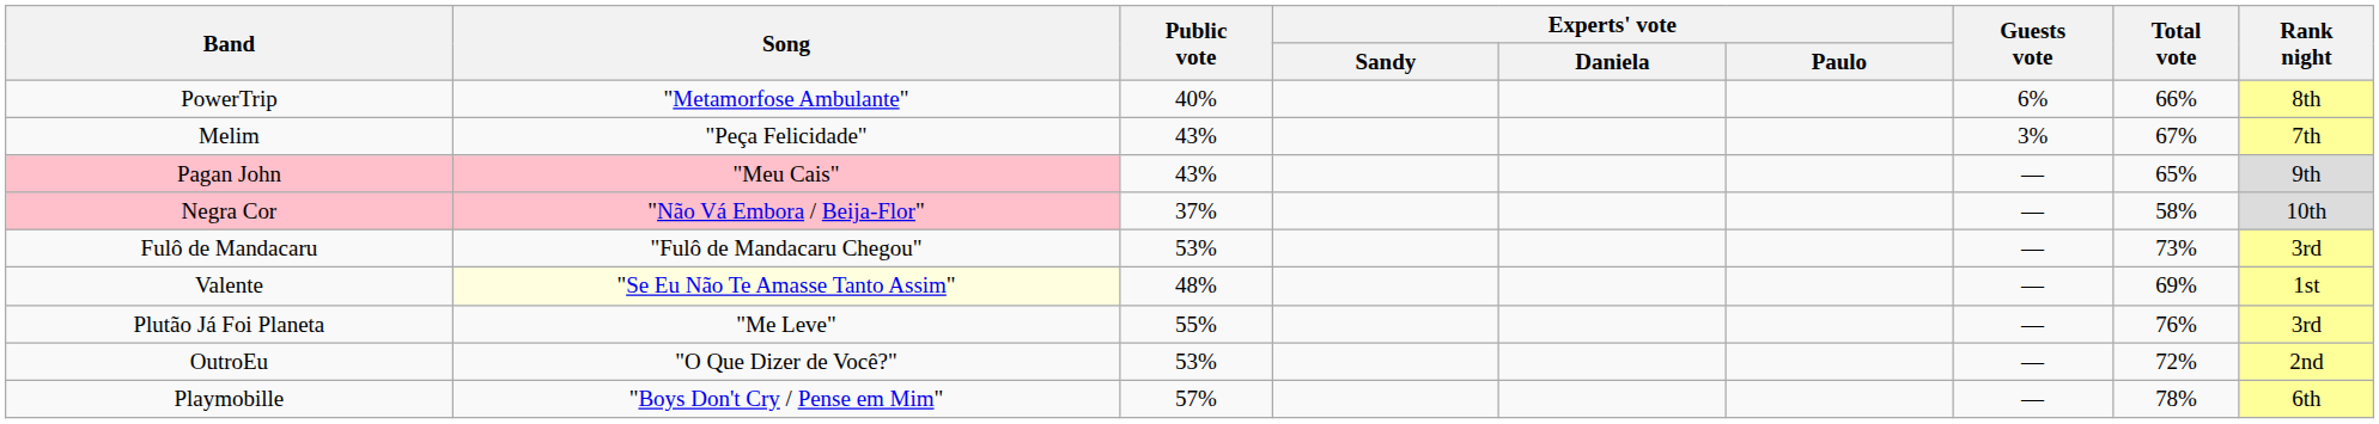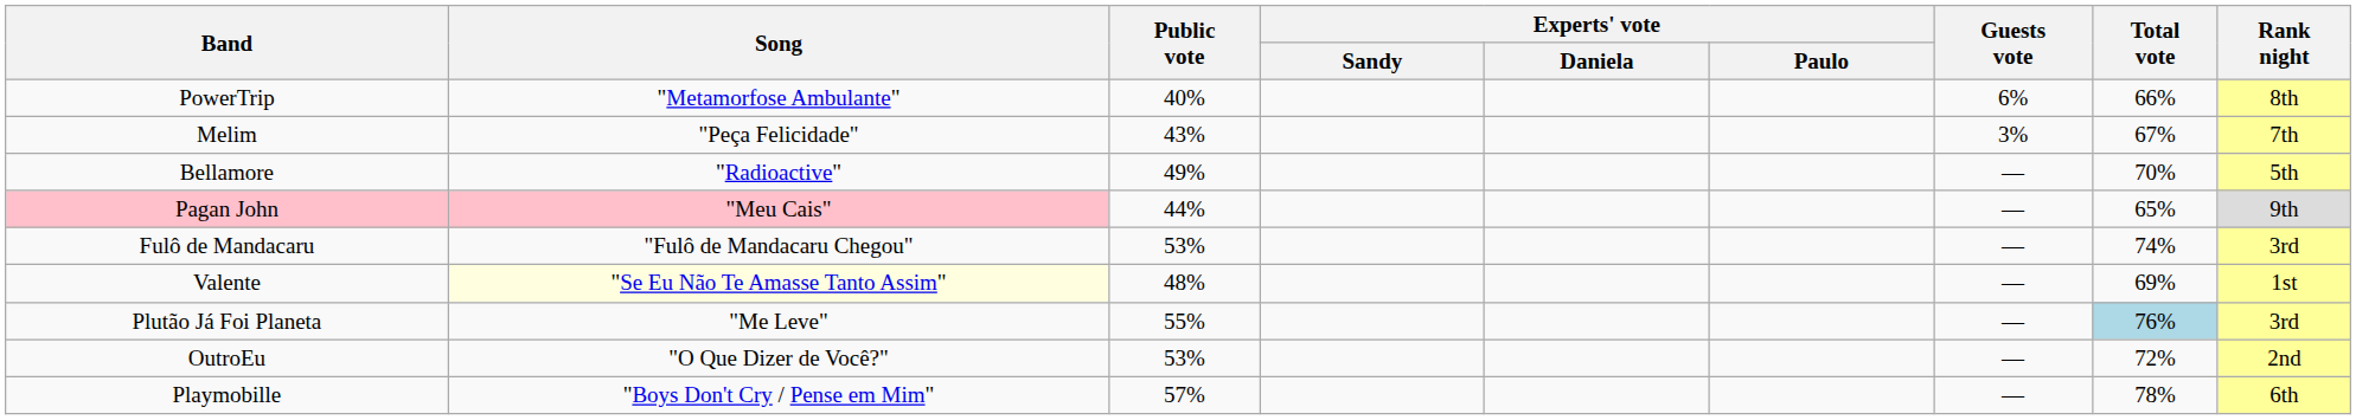+ row: Bellamore | "Radioactive" | 49% | — | 70% | 5th
Pagan John | Public vote: 43% -> 44%
- row: Negra Cor | "Não Vá Embora / Beija-Flor" | 37% | — | 58% | 10th
Fulô de Mandacaru | Total vote: 73% -> 74%
Plutão Já Foi Planeta | Total vote: no background -> lightblue background
